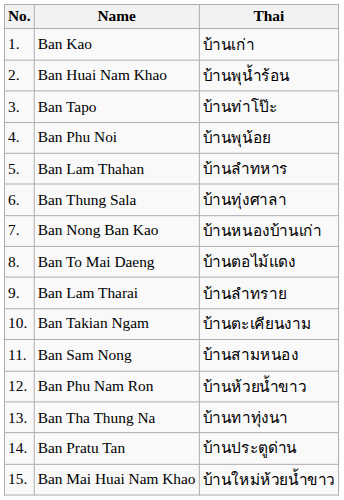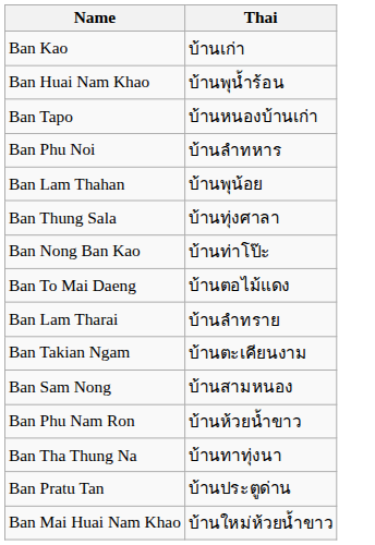- column: No. | 1. | 2. | 3. | 4. | 5. | 6. | 7. | 8. | 9. | 10. | 11. | 12. | 13. | 14. | 15.
Ban Tapo | Thai: บ้านท่าโป๊ะ -> บ้านหนองบ้านเก่า
Ban Phu Noi | Thai: บ้านพุน้อย -> บ้านลำทหาร
Ban Lam Thahan | Thai: บ้านลำทหาร -> บ้านพุน้อย
Ban Nong Ban Kao | Thai: บ้านหนองบ้านเก่า -> บ้านท่าโป๊ะ
